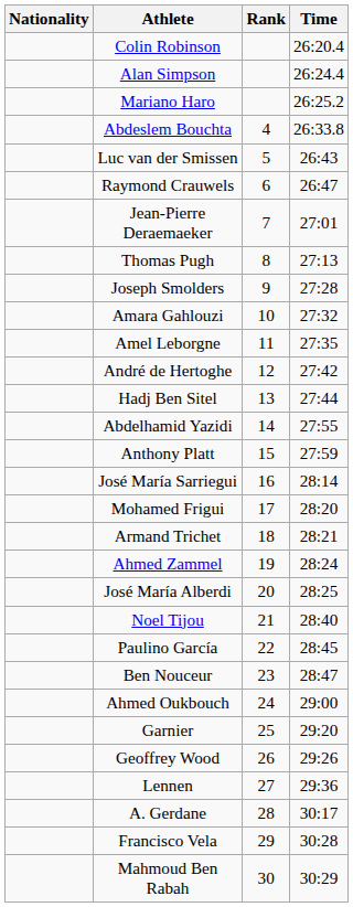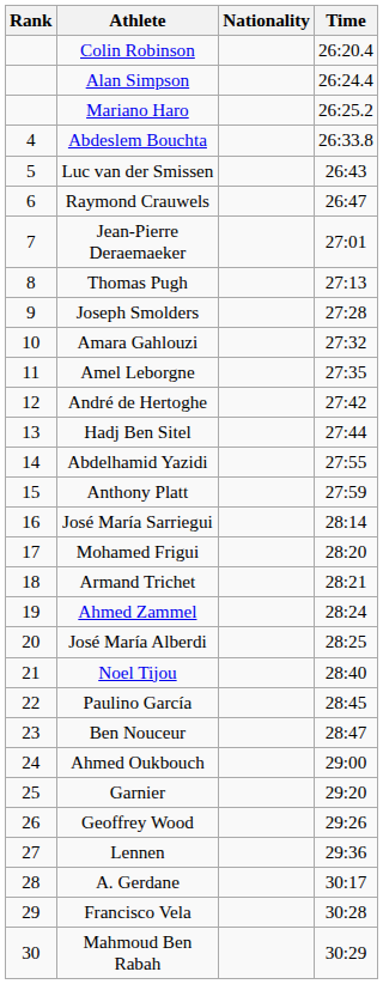columns swapped: Rank <-> Nationality
